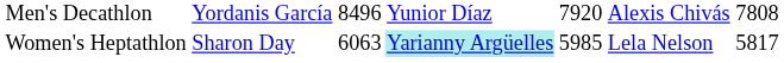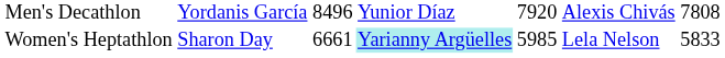Women's Heptathlon | column 3: 6063 -> 6661
Women's Heptathlon | column 7: 5817 -> 5833
